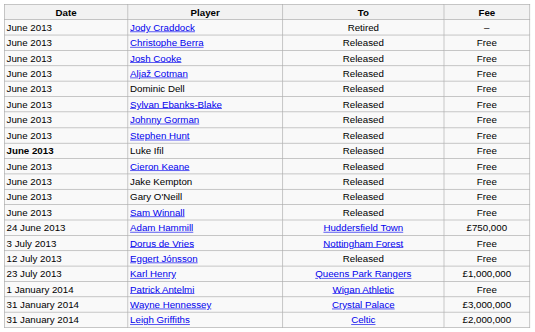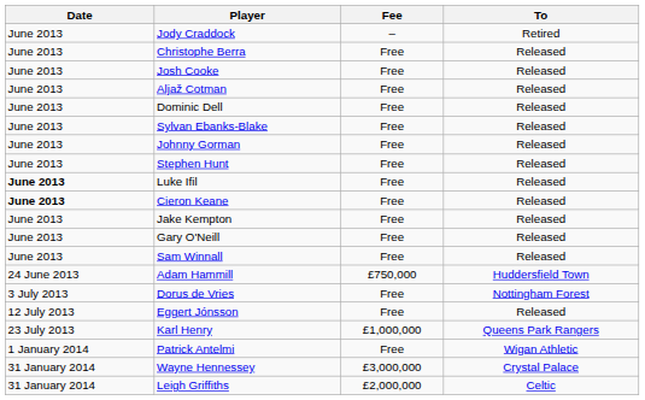columns swapped: To <-> Fee
Cieron Keane | Date: normal -> bold
